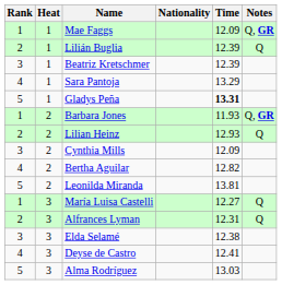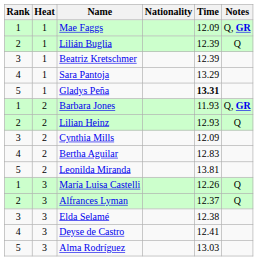Bertha Aguilar | Time: 12.82 -> 12.83
María Luisa Castelli | Time: 12.27 -> 12.26
Alfrances Lyman | Time: 12.31 -> 12.37
